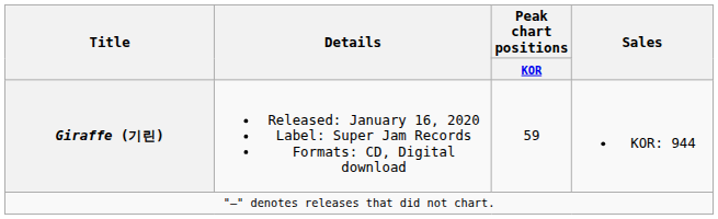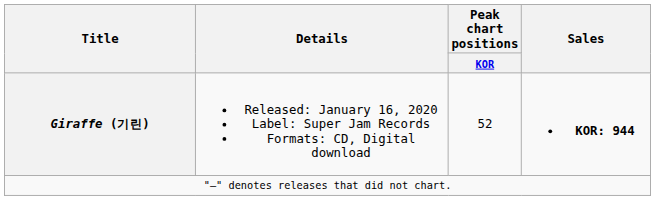Giraffe (기린) | Peak chart positions / KOR: 59 -> 52
Giraffe (기린) | Sales: normal -> bold
